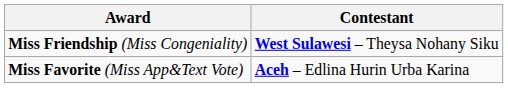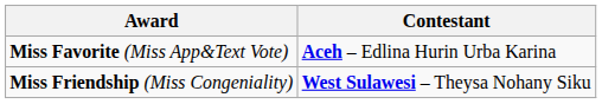rows swapped: Miss Friendship (Miss Congeniality) <-> Miss Favorite (Miss App&Text Vote)
